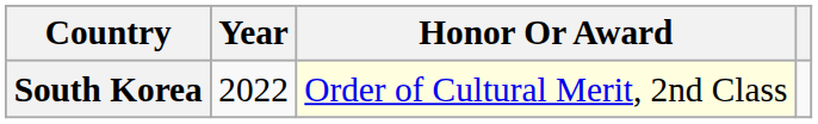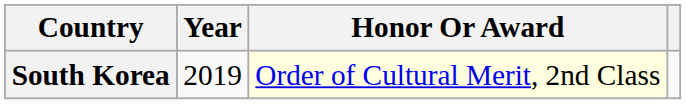South Korea | Year: 2022 -> 2019
